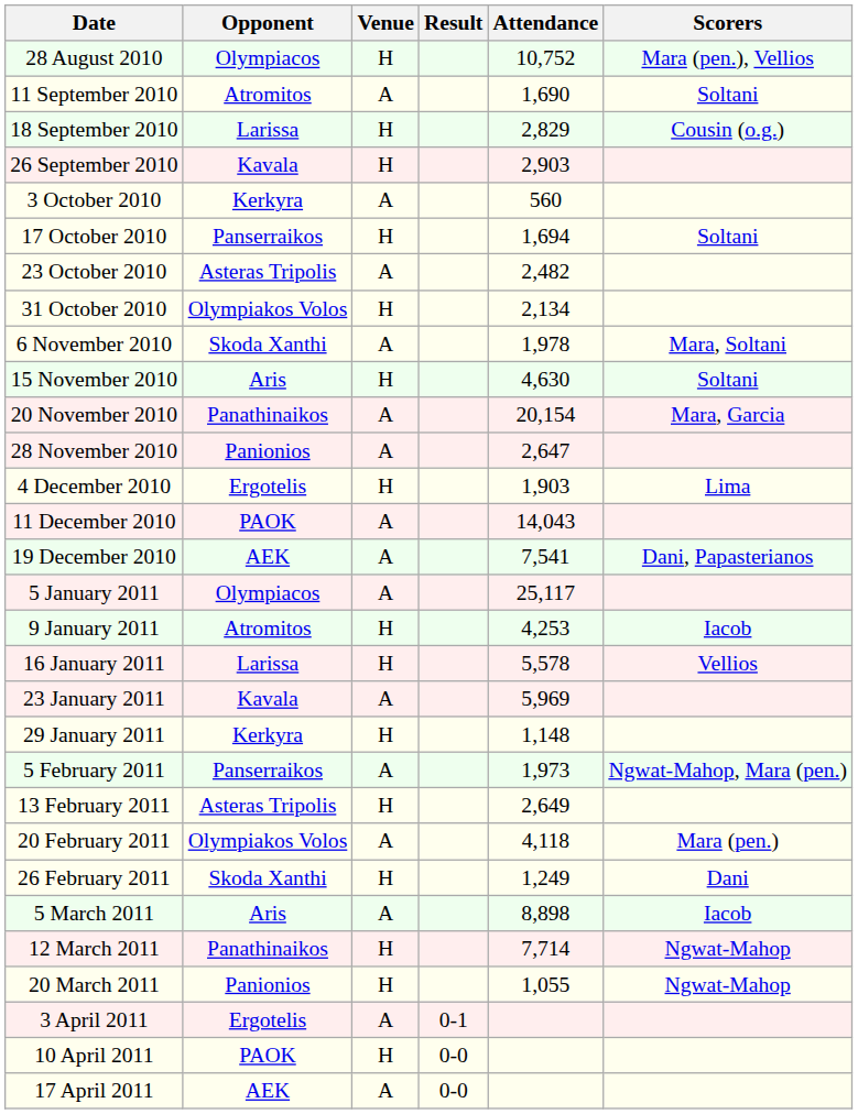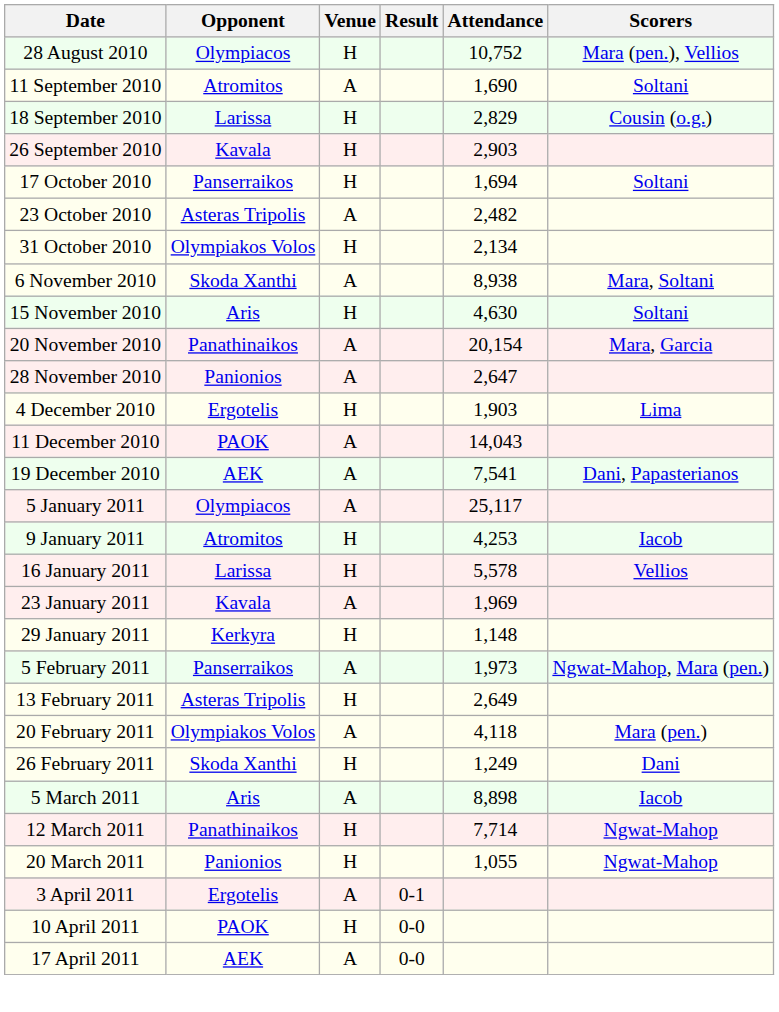- row: 3 October 2010 | Kerkyra | A | 560
6 November 2010 | Attendance: 1,978 -> 8,938
23 January 2011 | Attendance: 5,969 -> 1,969
